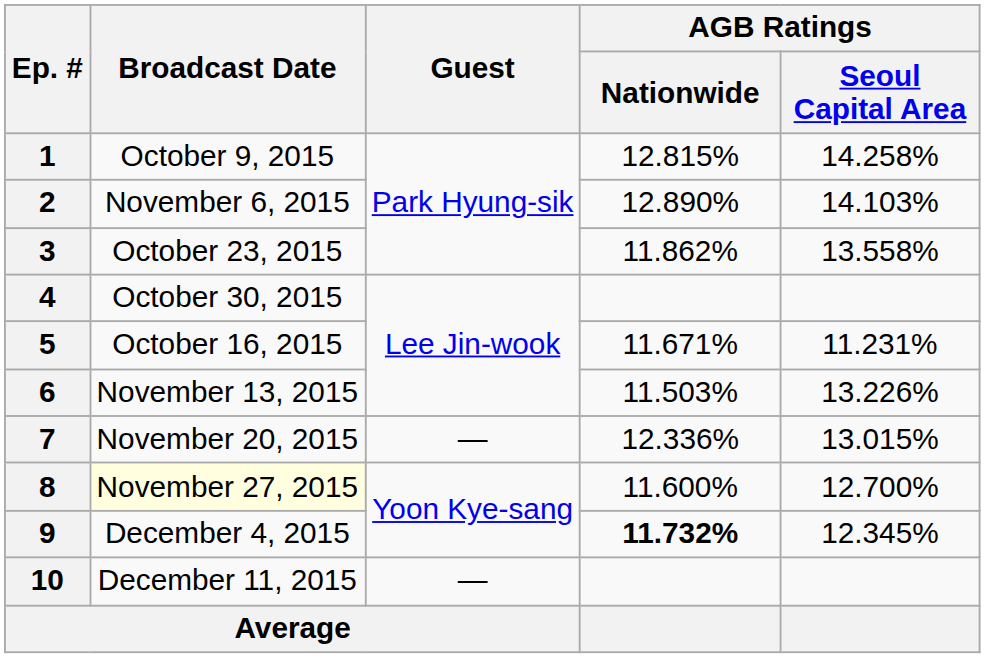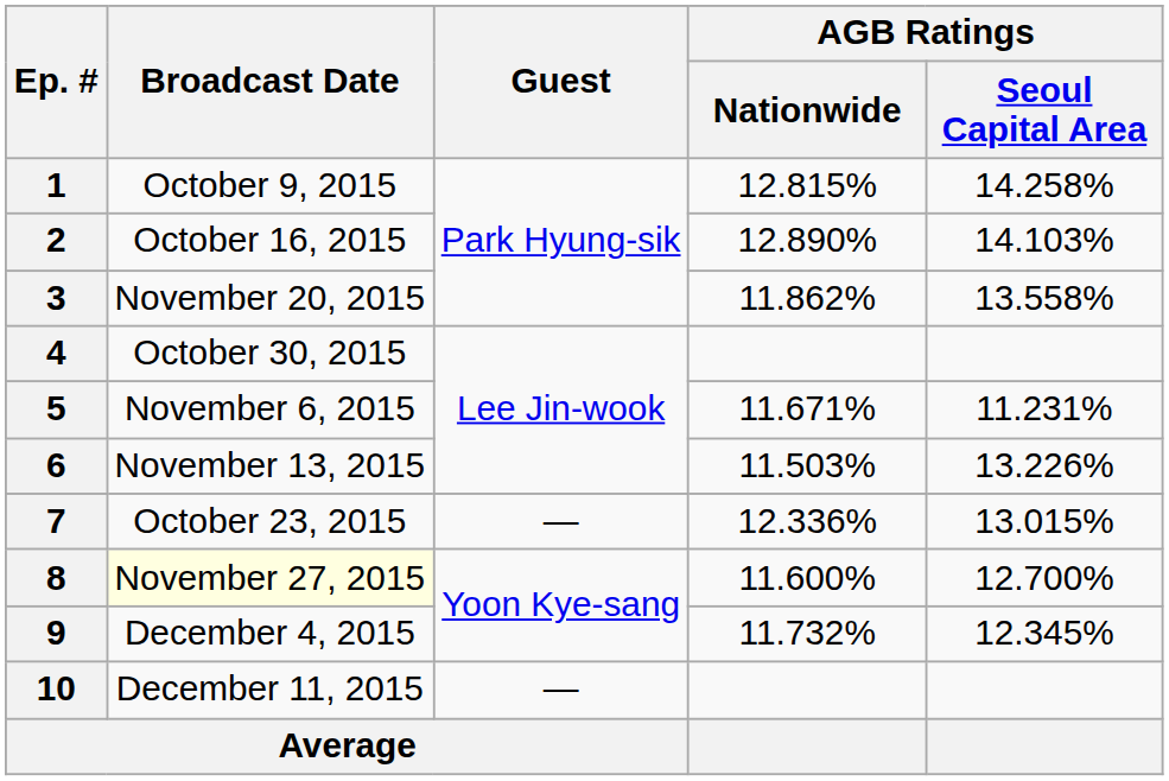2 | Broadcast Date: November 6, 2015 -> October 16, 2015
3 | Broadcast Date: October 23, 2015 -> November 20, 2015
5 | Broadcast Date: October 16, 2015 -> November 6, 2015
7 | Broadcast Date: November 20, 2015 -> October 23, 2015
9 | AGB Ratings / Nationwide: bold -> normal
